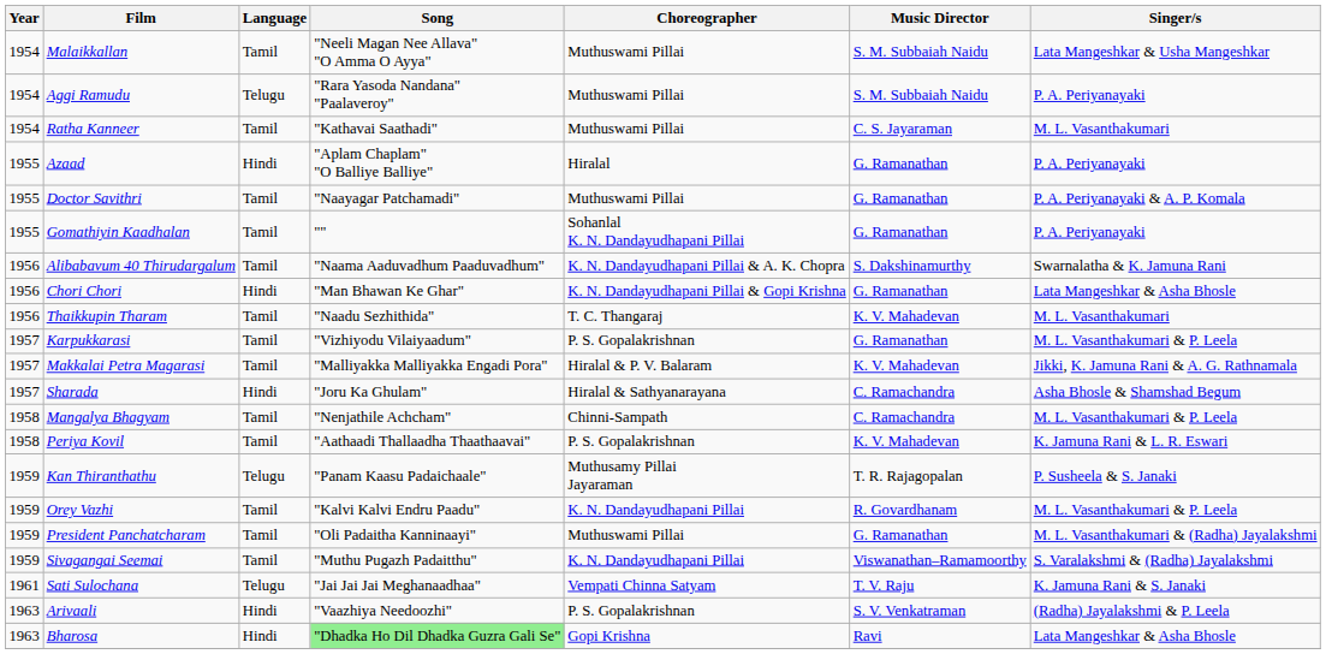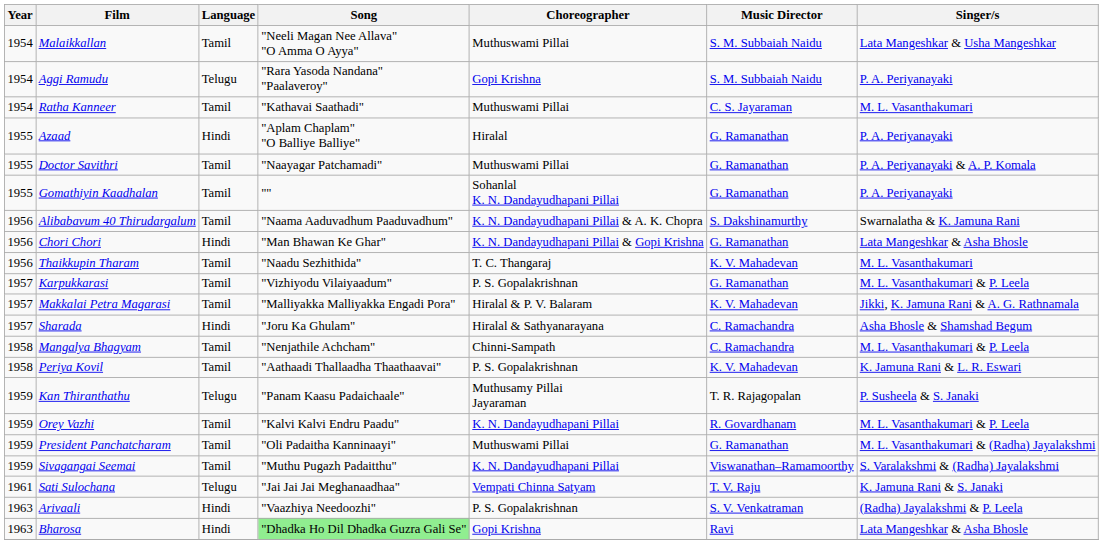Aggi Ramudu | Choreographer: Muthuswami Pillai -> Gopi Krishna
